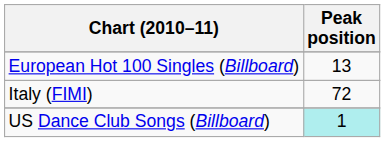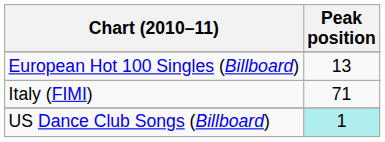Italy (FIMI) | Peak position: 72 -> 71
